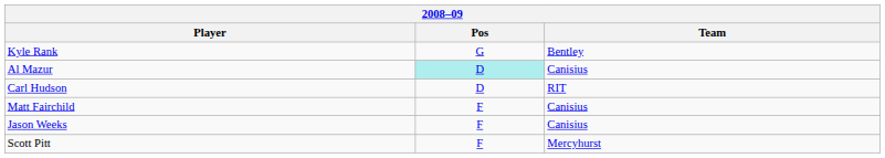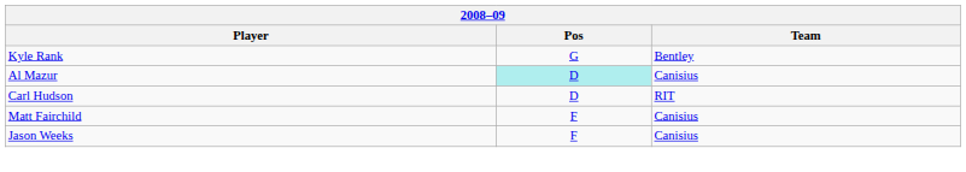- row: Scott Pitt | F | Mercyhurst
